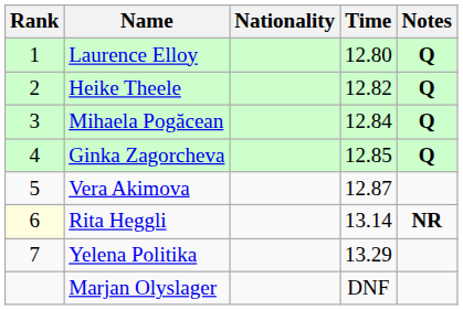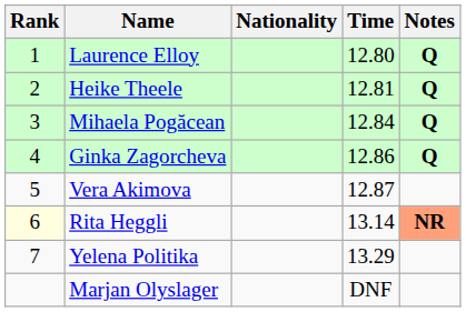Heike Theele | Time: 12.82 -> 12.81
Ginka Zagorcheva | Time: 12.85 -> 12.86
Rita Heggli | Notes: no background -> lightsalmon background
